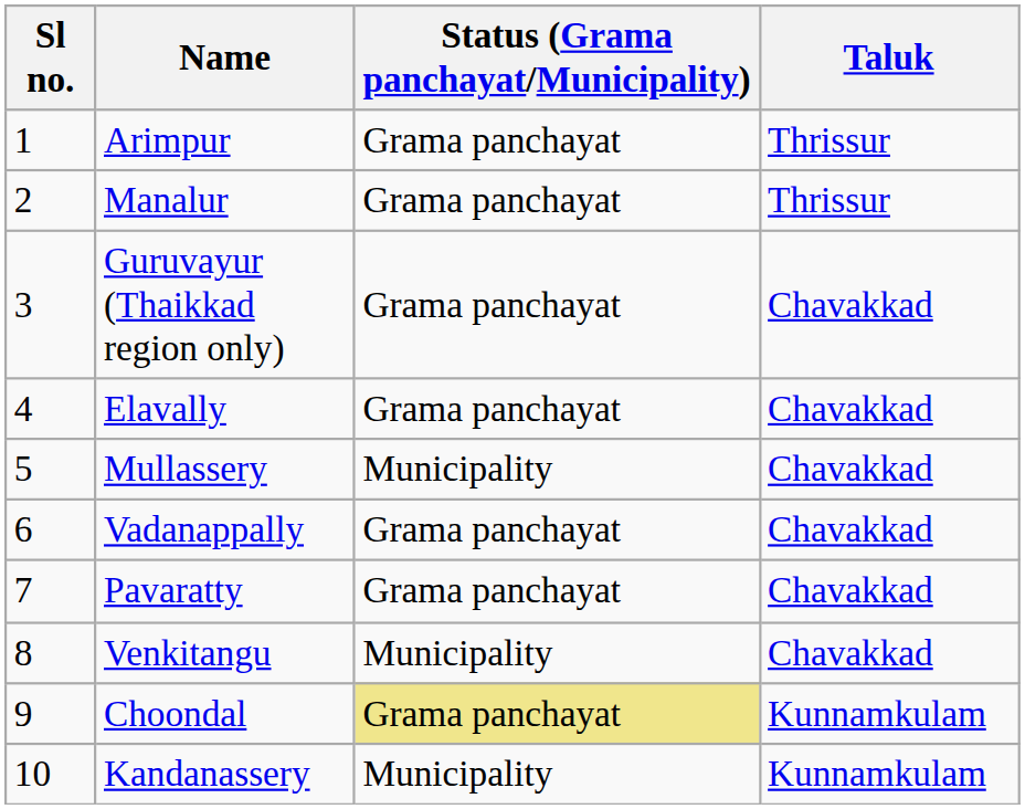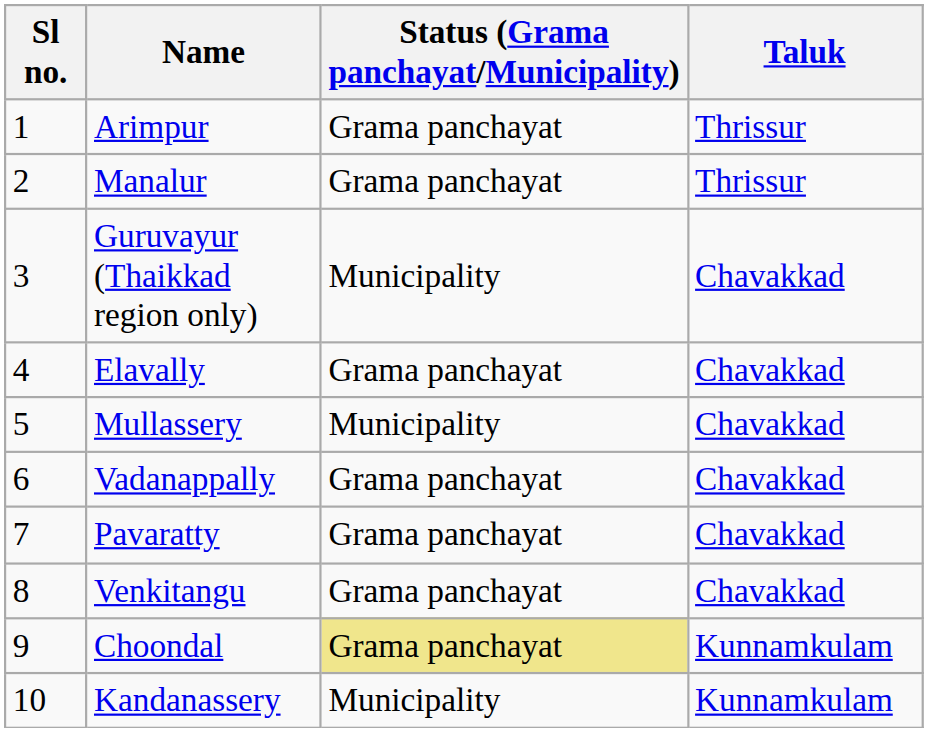Guruvayur (Thaikkad region only) | Status (Grama panchayat/Municipality): Grama panchayat -> Municipality
Venkitangu | Status (Grama panchayat/Municipality): Municipality -> Grama panchayat
